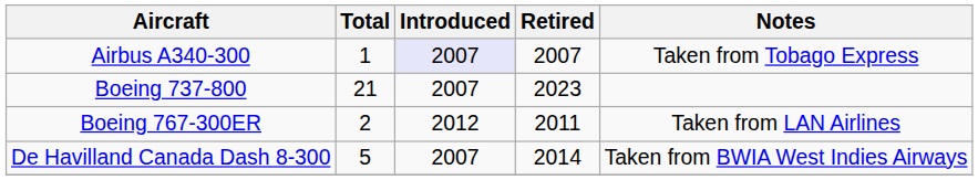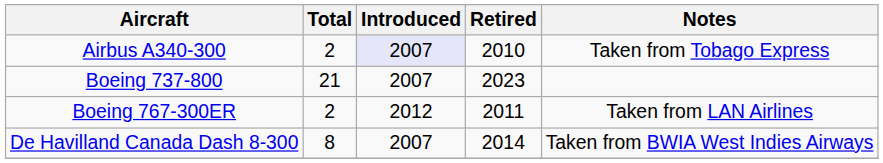Airbus A340-300 | Total: 1 -> 2
Airbus A340-300 | Retired: 2007 -> 2010
De Havilland Canada Dash 8-300 | Total: 5 -> 8
